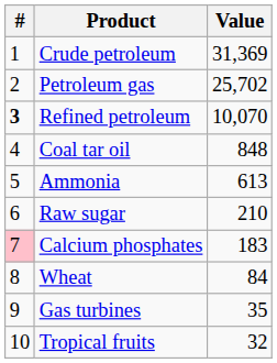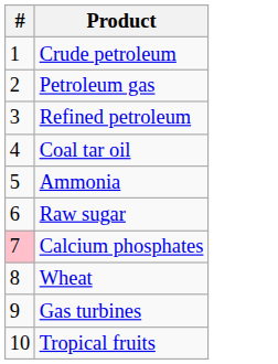- column: Value | 31,369 | 25,702 | 10,070 | 848 | 613 | 210 | 183 | 84 | 35 | 32
Refined petroleum | #: bold -> normal
